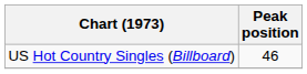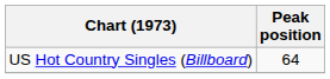US Hot Country Singles (Billboard) | Peak position: 46 -> 64
